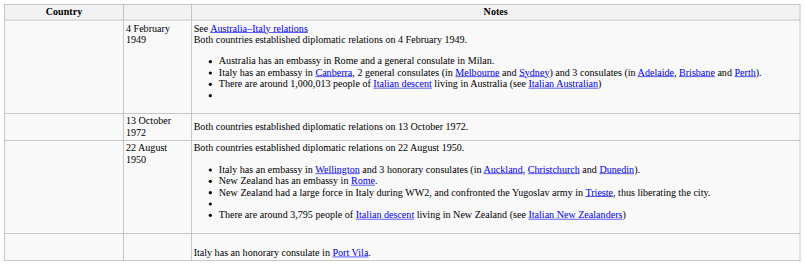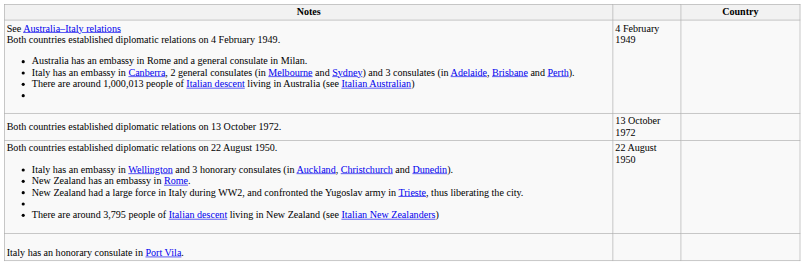columns swapped: Country <-> Notes
